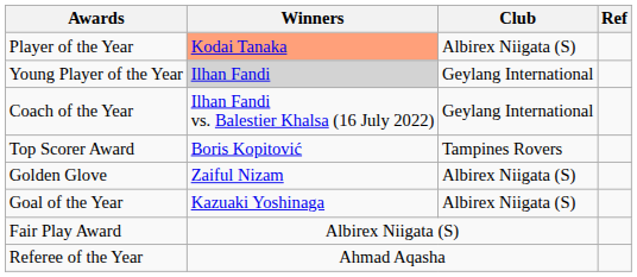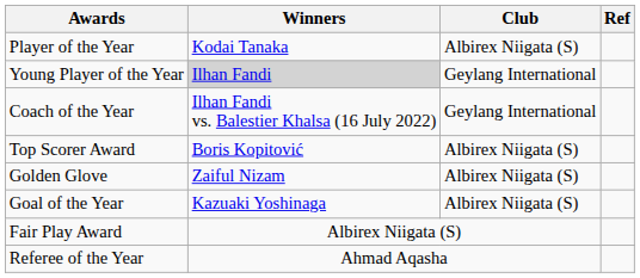Player of the Year | Winners: lightsalmon background -> no background
Top Scorer Award | Club: Tampines Rovers -> Albirex Niigata (S)
